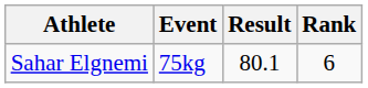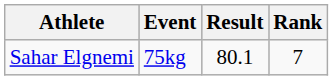Sahar Elgnemi | Rank: 6 -> 7
